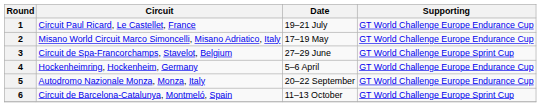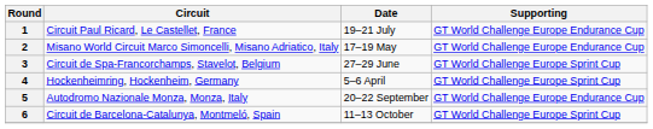4 | Supporting: GT World Challenge Europe Endurance Cup -> GT World Challenge Europe Sprint Cup
